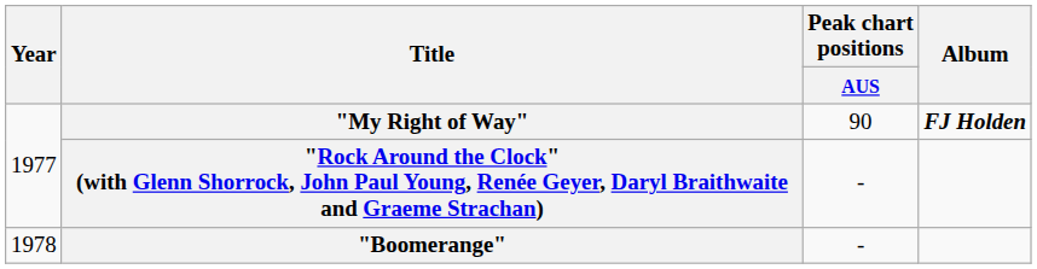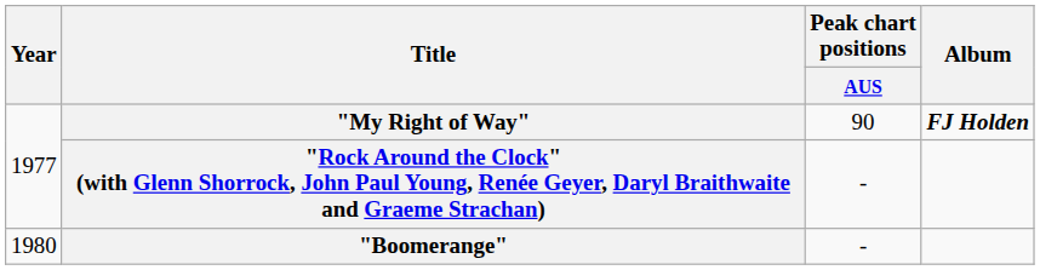"Boomerange" | Year: 1978 -> 1980
